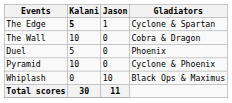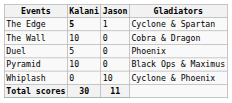Pyramid | Gladiators: Cyclone & Phoenix -> Black Ops & Maximus
Whiplash | Gladiators: Black Ops & Maximus -> Cyclone & Phoenix
